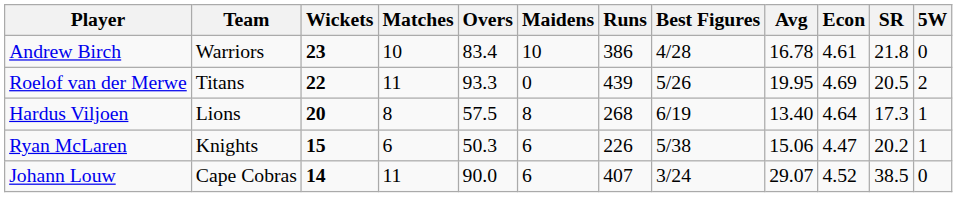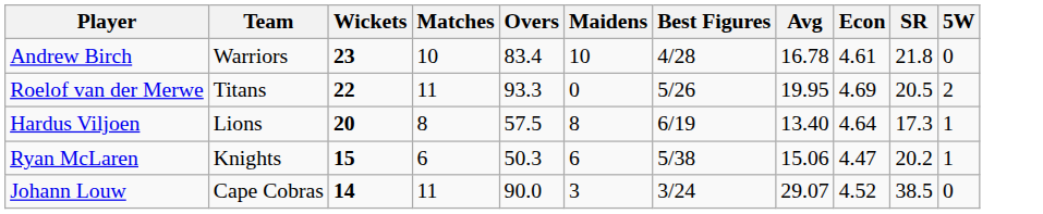- column: Runs | 386 | 439 | 268 | 226 | 407
Johann Louw | Maidens: 6 -> 3
